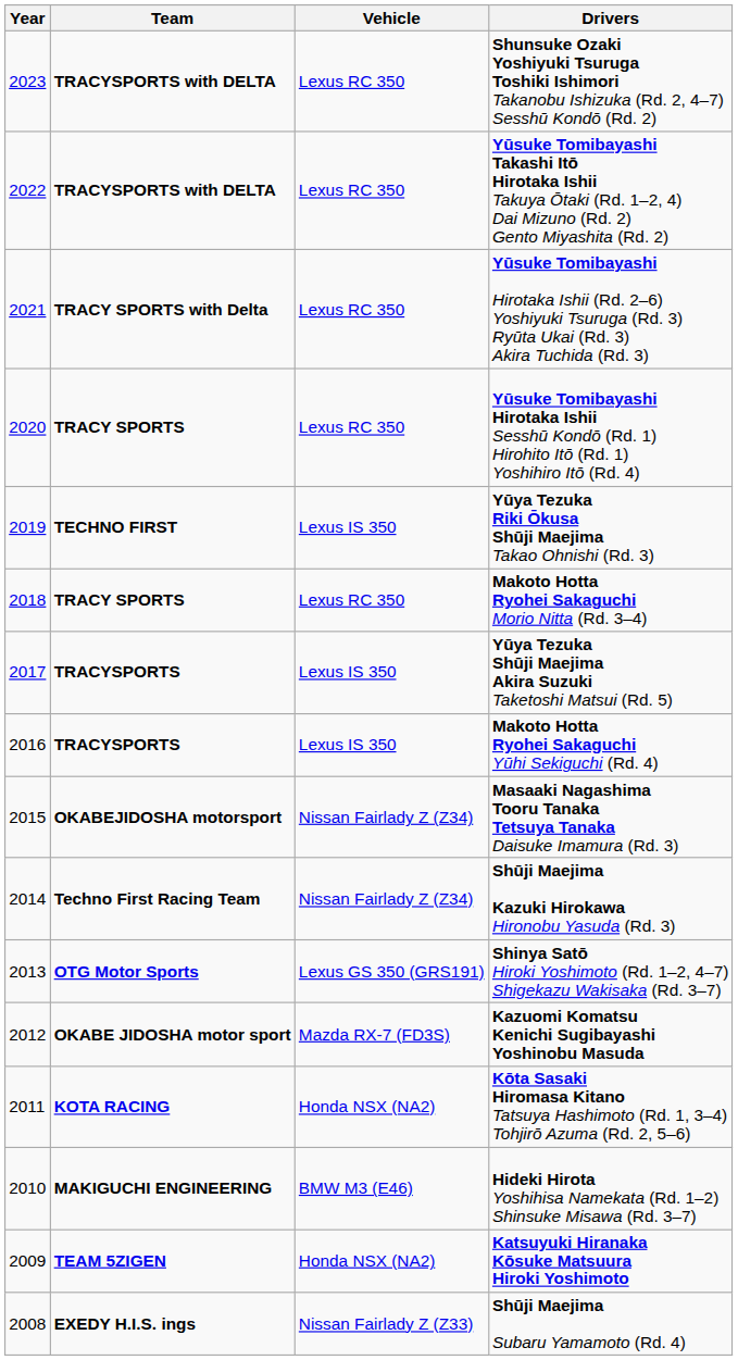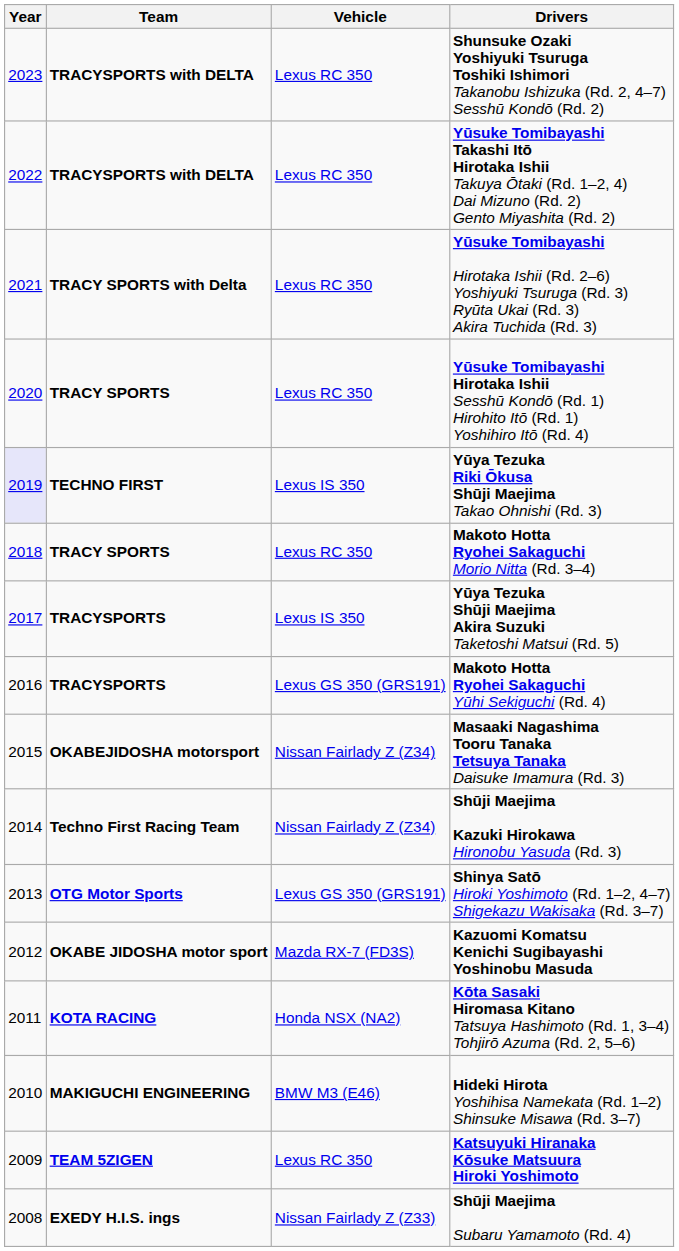Yūya Tezuka Riki Ōkusa Shūji Maejima Takao Ohnishi (Rd. 3) | Year: no background -> lavender background
Makoto Hotta Ryohei Sakaguchi Yūhi Sekiguchi (Rd. 4) | Vehicle: Lexus IS 350 -> Lexus GS 350 (GRS191)
Katsuyuki Hiranaka Kōsuke Matsuura Hiroki Yoshimoto | Vehicle: Honda NSX (NA2) -> Lexus RC 350
